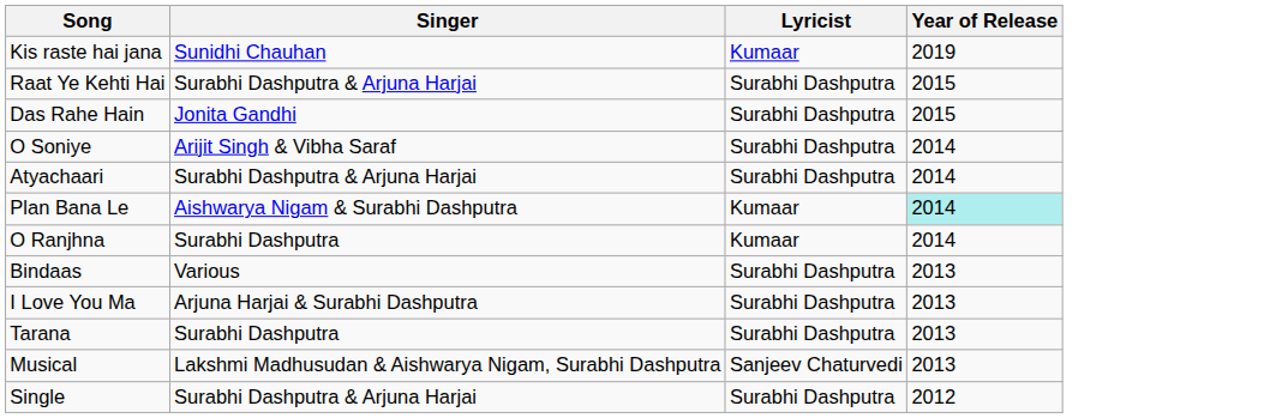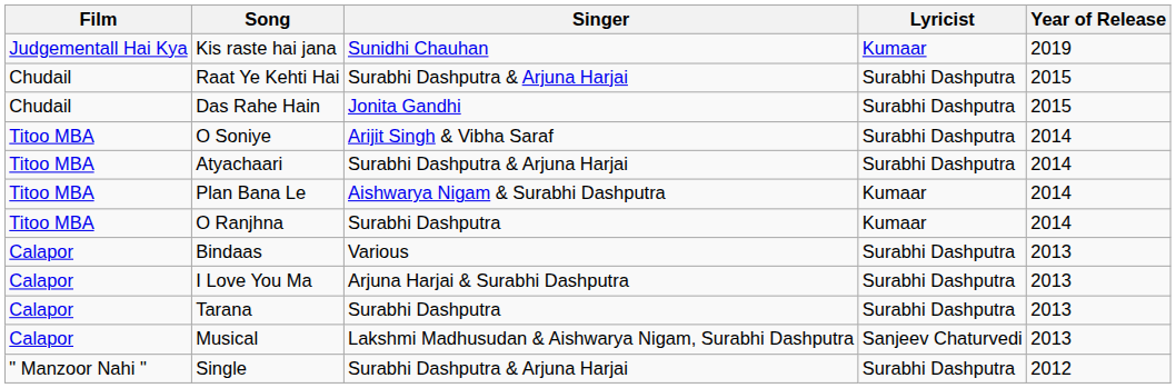+ column: Film | Judgementall Hai Kya | Chudail | Chudail | Titoo MBA | Titoo MBA | Titoo MBA | Titoo MBA | Calapor | Calapor | Calapor | Calapor | " Manzoor Nahi "
Plan Bana Le | Year of Release: paleturquoise background -> no background
